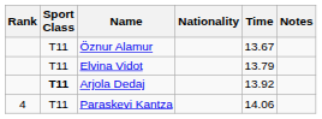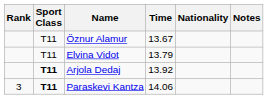columns swapped: Nationality <-> Time
Paraskevi Kantza | Rank: 4 -> 3
Paraskevi Kantza | Sport Class: normal -> bold
